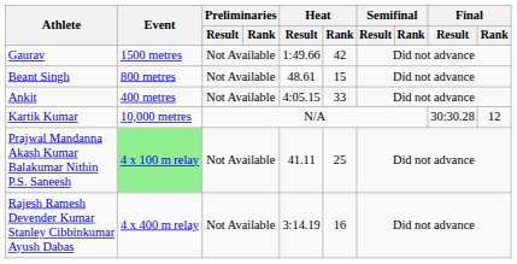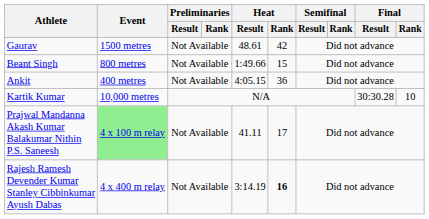Gaurav | Heat / Result: 1:49.66 -> 48.61
Beant Singh | Heat / Result: 48.61 -> 1:49.66
Ankit | Heat / Rank: 33 -> 36
Kartik Kumar | Final / Rank: 12 -> 10
Prajwal Mandanna Akash Kumar Balakumar Nithin P.S. Saneesh | Heat / Rank: 25 -> 17
Rajesh Ramesh Devender Kumar Stanley Cibbinkumar Ayush Dabas | Heat / Rank: normal -> bold
